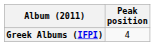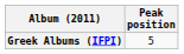Greek Albums (IFPI) | Peak position: 4 -> 5
